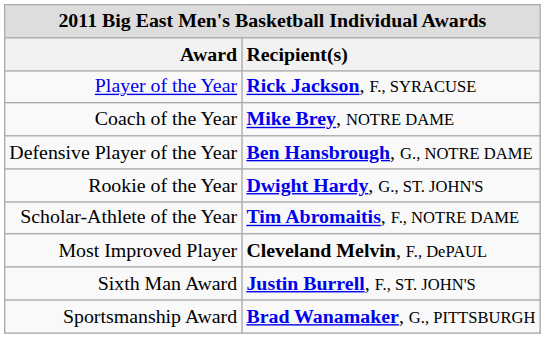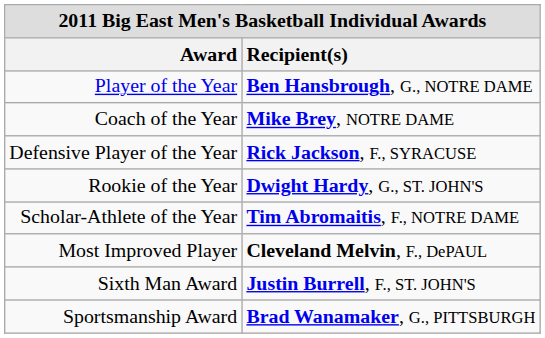Player of the Year | Recipient(s): Rick Jackson, F., SYRACUSE -> Ben Hansbrough, G., NOTRE DAME
Defensive Player of the Year | Recipient(s): Ben Hansbrough, G., NOTRE DAME -> Rick Jackson, F., SYRACUSE
